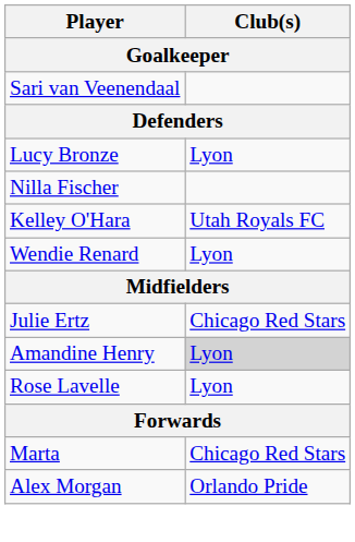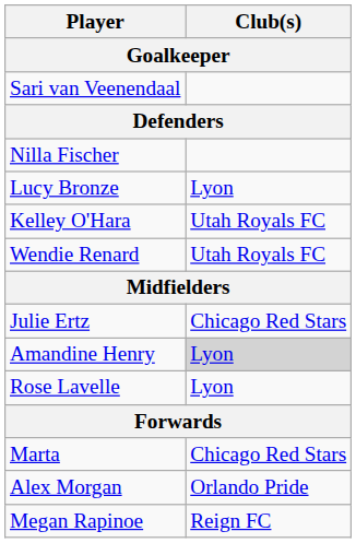rows swapped: Lucy Bronze <-> Nilla Fischer
Wendie Renard | Club(s): Lyon -> Utah Royals FC
+ row: Megan Rapinoe | Reign FC
